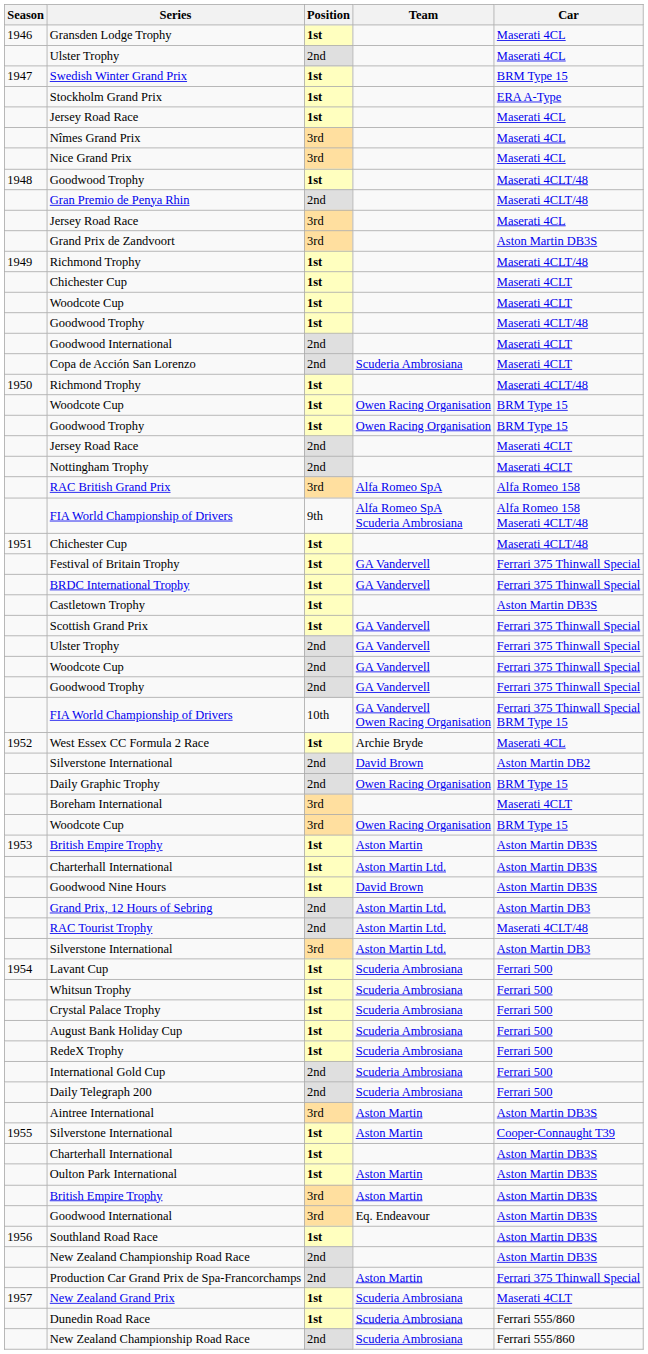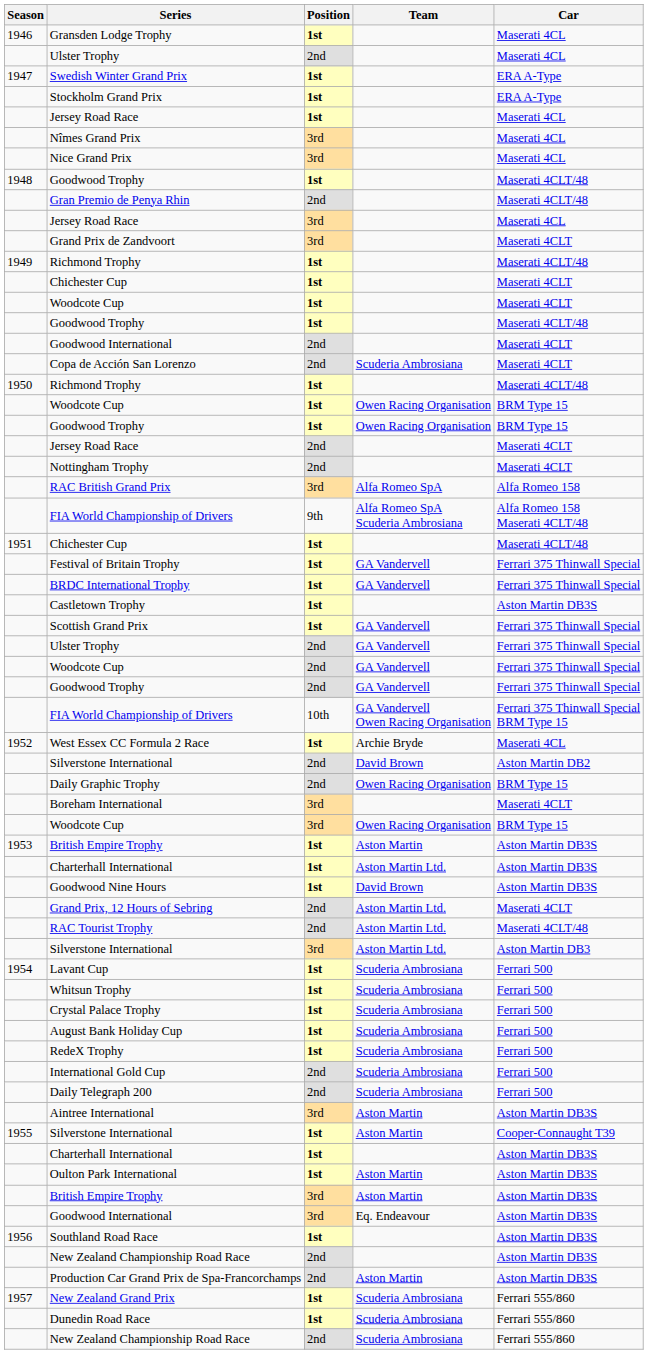Swedish Winter Grand Prix | Car: BRM Type 15 -> ERA A-Type
Grand Prix de Zandvoort | Car: Aston Martin DB3S -> Maserati 4CLT
Grand Prix, 12 Hours of Sebring | Car: Aston Martin DB3 -> Maserati 4CLT
Production Car Grand Prix de Spa-Francorchamps | Car: Ferrari 375 Thinwall Special -> Aston Martin DB3S
New Zealand Grand Prix | Car: Maserati 4CLT -> Ferrari 555/860
